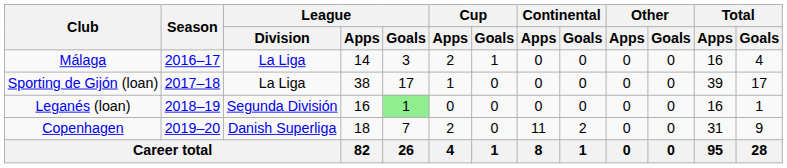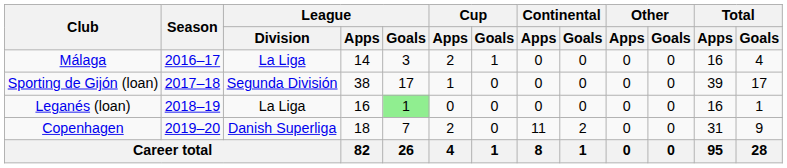Sporting de Gijón (loan) | League / Division: La Liga -> Segunda División
Leganés (loan) | League / Division: Segunda División -> La Liga
